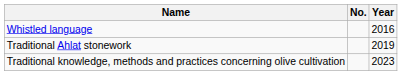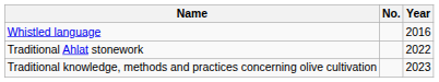Traditional Ahlat stonework | Year: 2019 -> 2022
